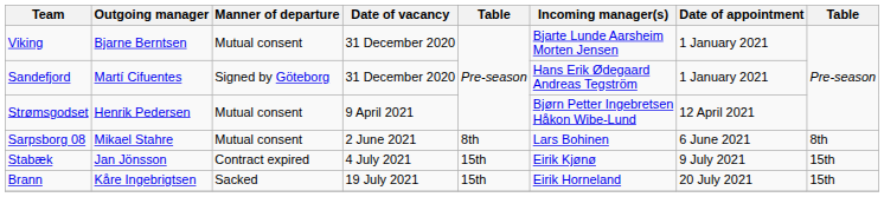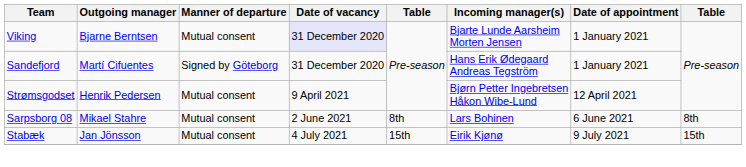Viking | Date of vacancy: no background -> lavender background
Stabæk | Manner of departure: Contract expired -> Mutual consent
- row: Brann | Kåre Ingebrigtsen | Sacked | 19 July 2021 | 15th | Eirik Horneland | 20 July 2021 | 15th
